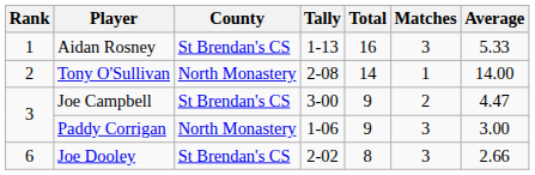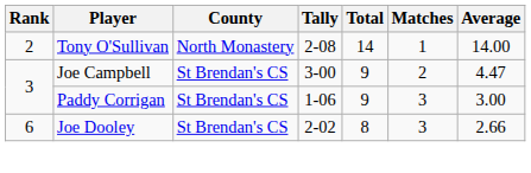- row: 1 | Aidan Rosney | St Brendan's CS | 1-13 | 16 | 3 | 5.33
Paddy Corrigan | County: North Monastery -> St Brendan's CS
